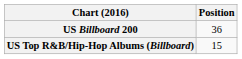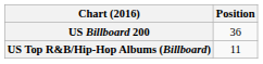US Top R&B/Hip-Hop Albums (Billboard) | Position: 15 -> 11
